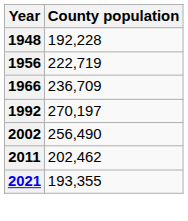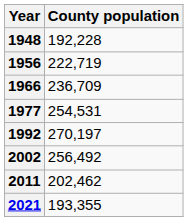+ row: 1977 | 254,531
2002 | County population: 256,490 -> 256,492
